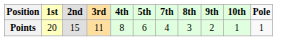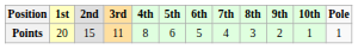+ column: 6th | 5
